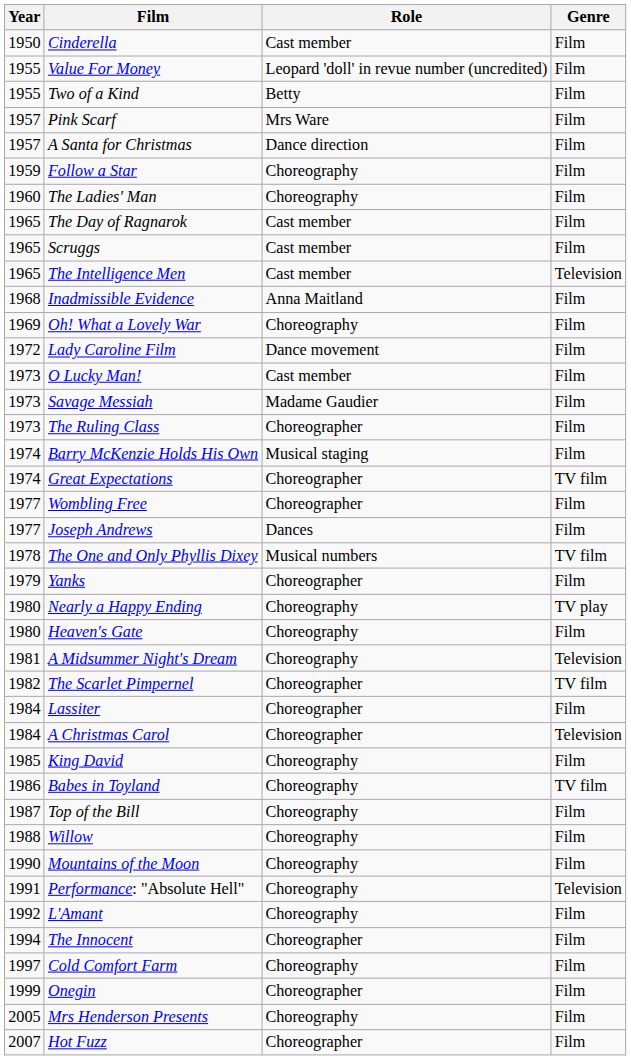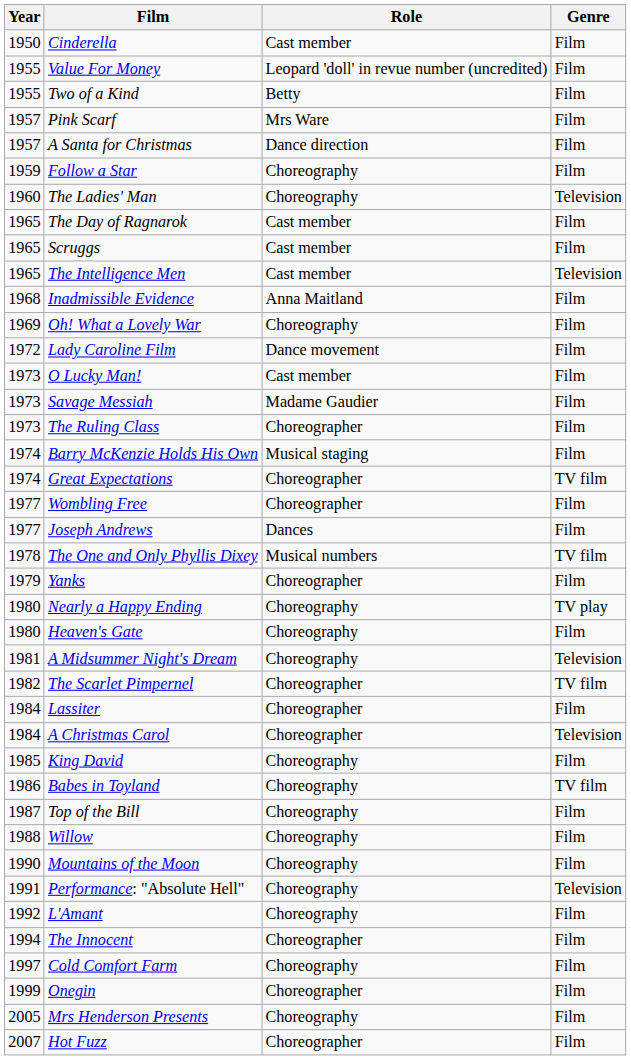The Ladies' Man | Genre: Film -> Television
